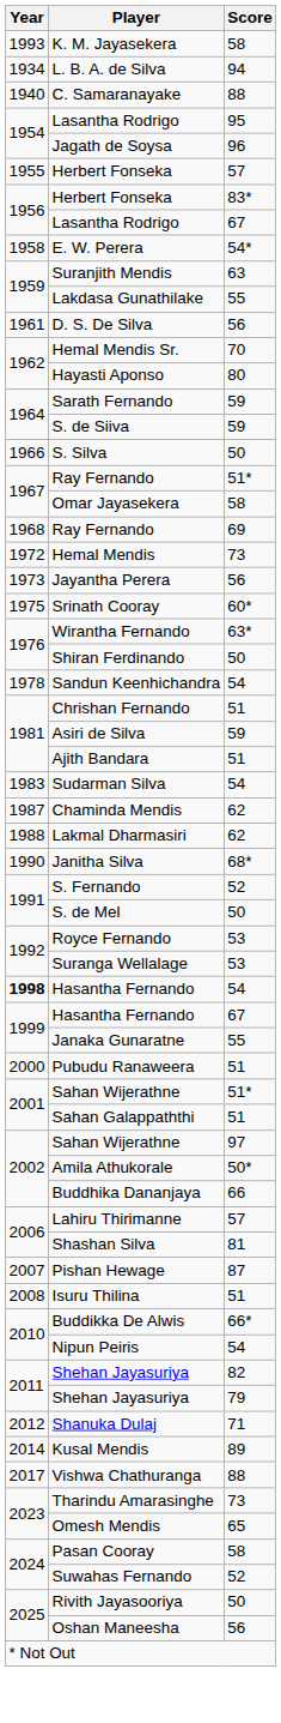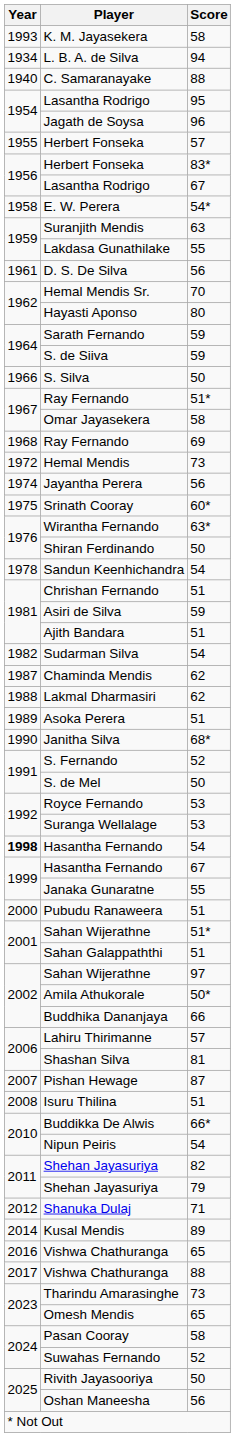Jayantha Perera | Year: 1973 -> 1974
Sudarman Silva | Year: 1983 -> 1982
+ row: 1989 | Asoka Perera | 51
+ row: 2016 | Vishwa Chathuranga | 65
